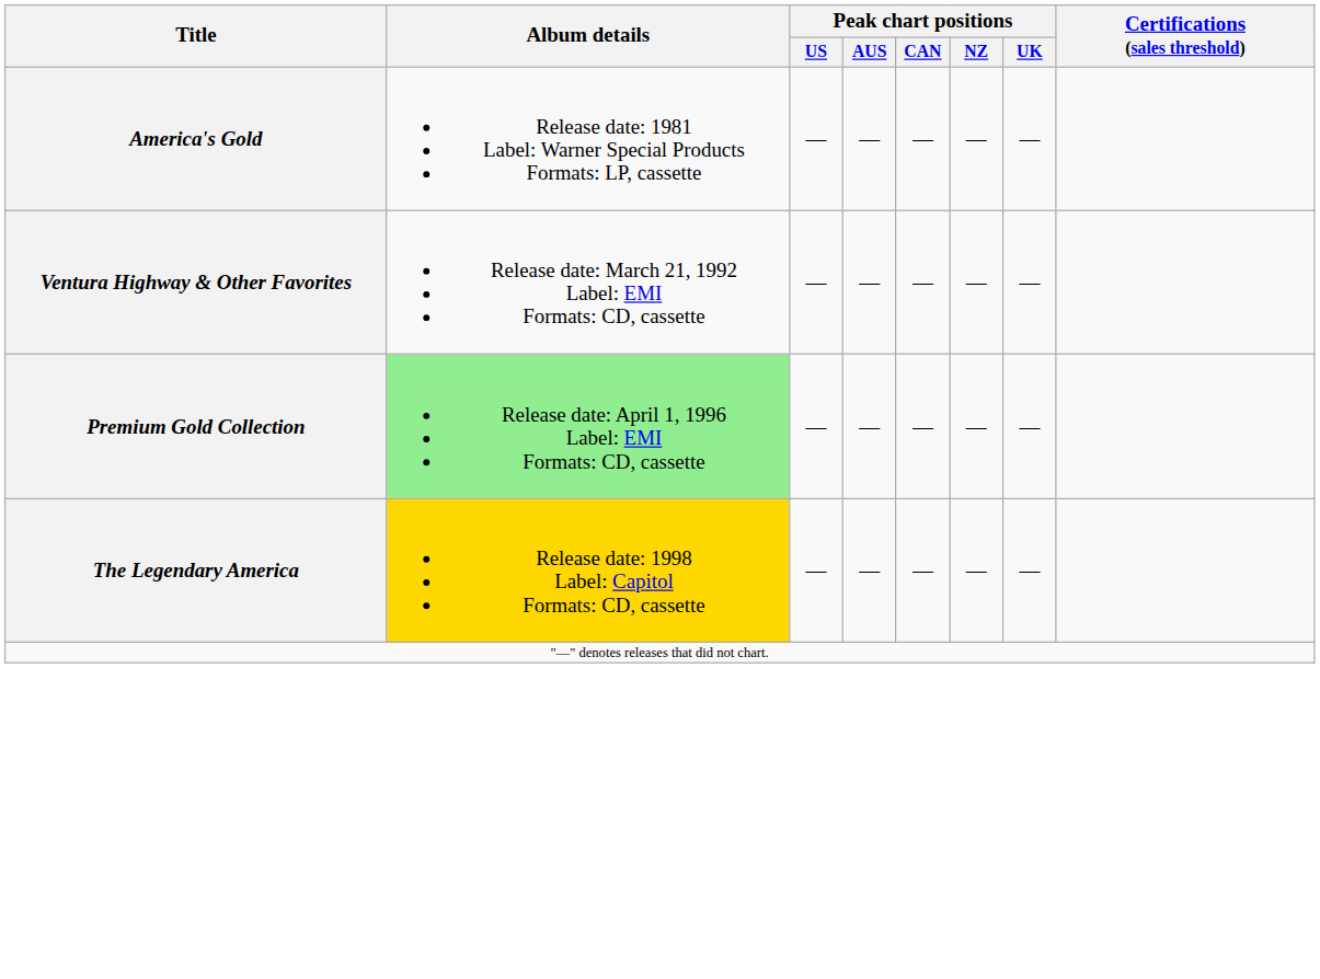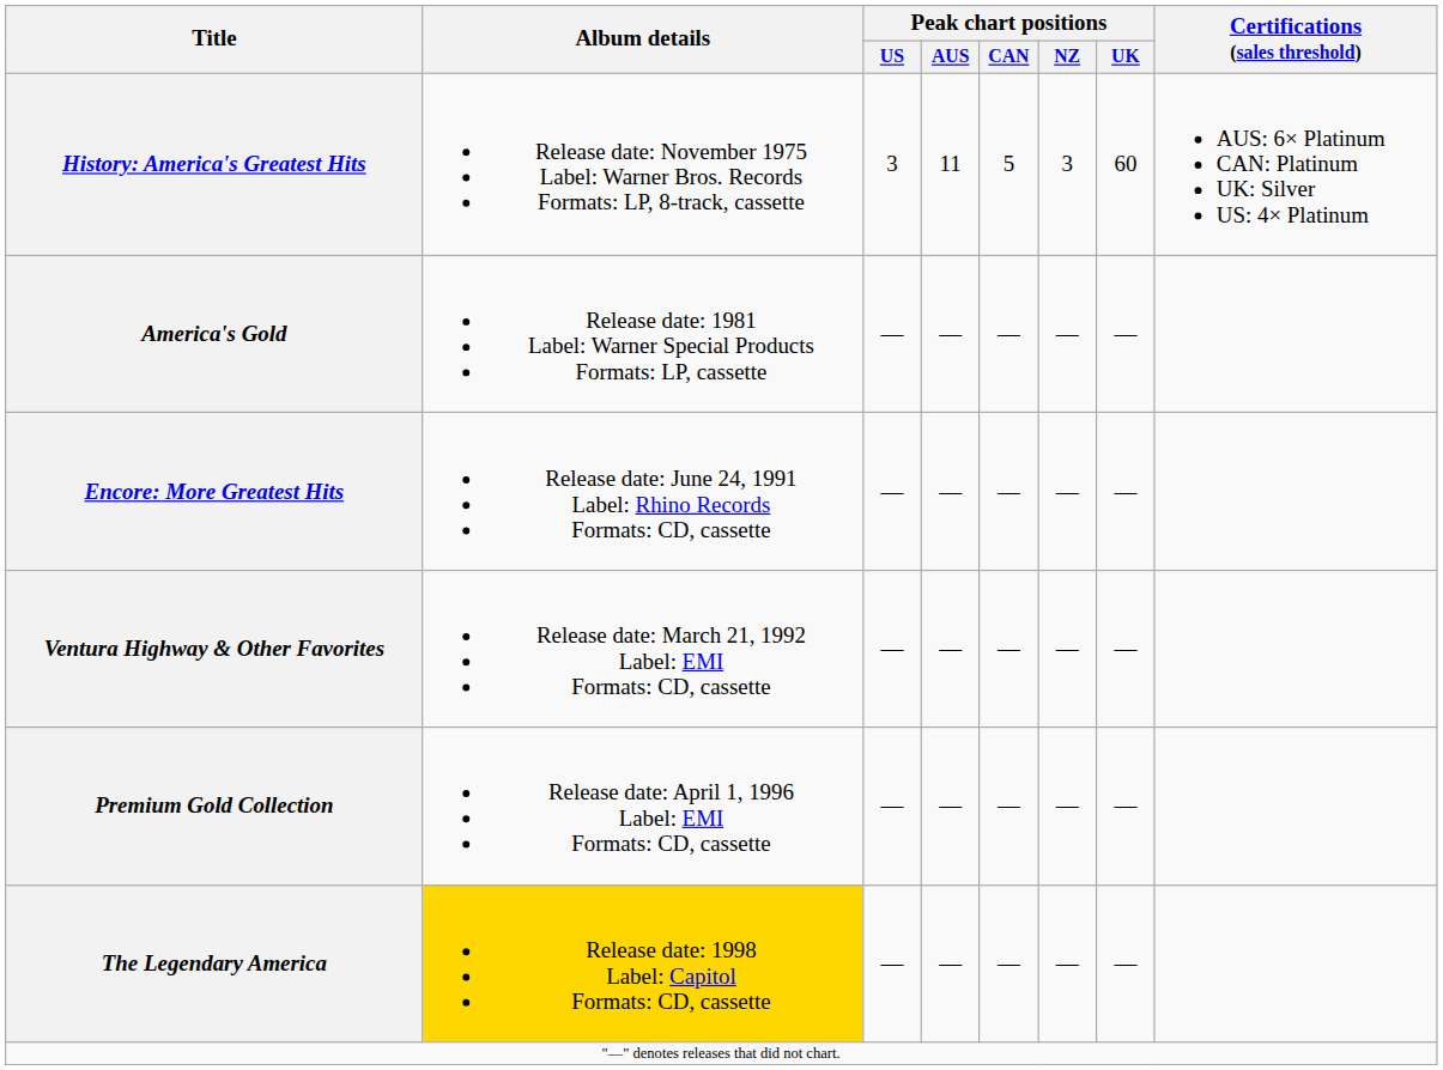+ row: History: America's Greatest Hits | Release date: November 1975 Label: Warner Bros. Records Formats: LP, 8-track, cassette | 3 | 11 | 5 | 3 | 60 | AUS: 6× Platinum CAN: Platinum UK: Silver US: 4× Platinum
+ row: Encore: More Greatest Hits | Release date: June 24, 1991 Label: Rhino Records Formats: CD, cassette | — | — | — | — | —
Premium Gold Collection | Album details: lightgreen background -> no background
